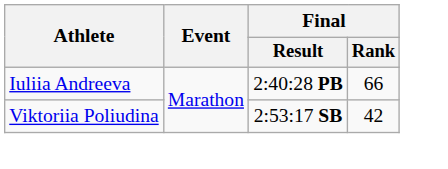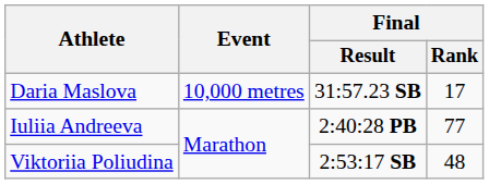+ row: Daria Maslova | 10,000 metres | 31:57.23 SB | 17
Iuliia Andreeva | Final / Rank: 66 -> 77
Viktoriia Poliudina | Final / Rank: 42 -> 48
